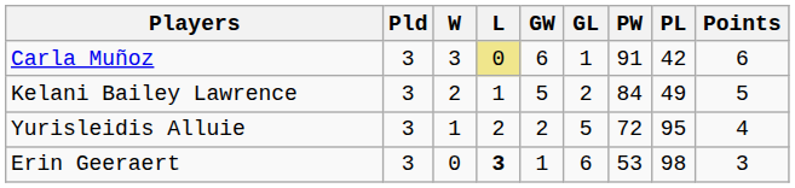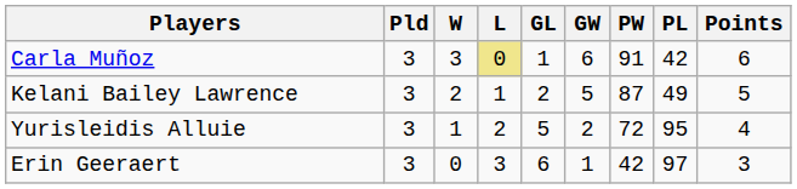columns swapped: GW <-> GL
Kelani Bailey Lawrence | PW: 84 -> 87
Erin Geeraert | L: bold -> normal
Erin Geeraert | PW: 53 -> 42
Erin Geeraert | PL: 98 -> 97
